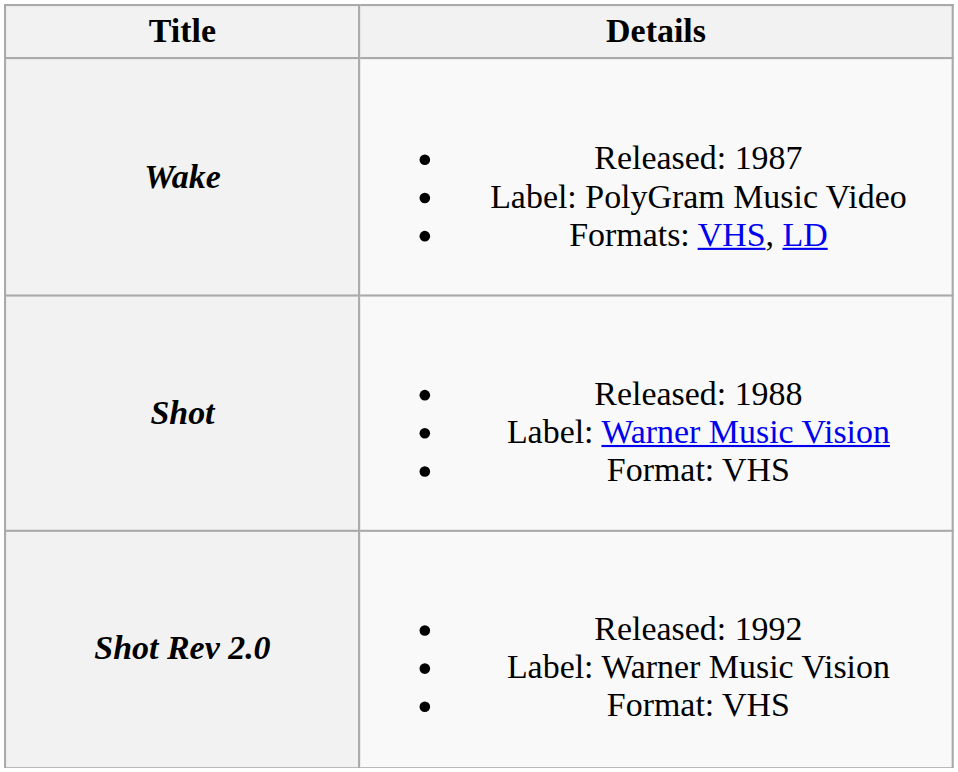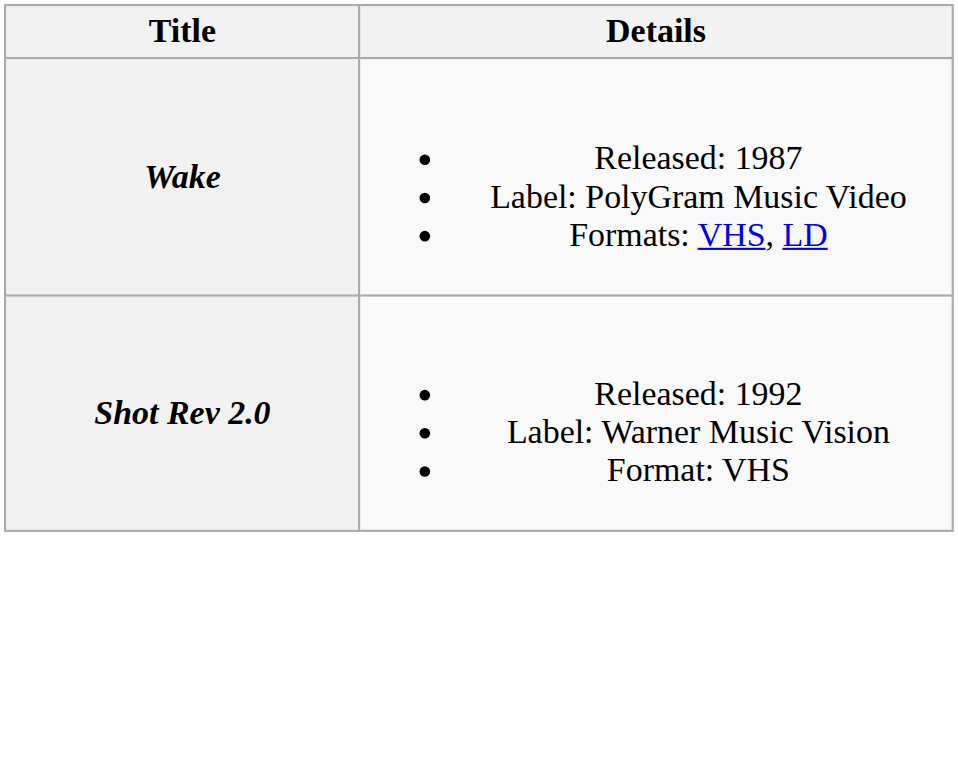- row: Shot | Released: 1988 Label: Warner Music Vision Format: VHS
